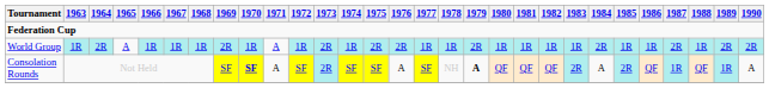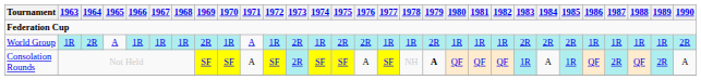World Group | 1983: 1R -> 2R
World Group | 1985: 1R -> 2R
World Group | 1987: 2R -> 1R
World Group | 1989: 2R -> 1R
Consolation Rounds | 1970: bold -> normal
Consolation Rounds | 1983: 2R -> 1R
Consolation Rounds | 1985: 2R -> 1R
Consolation Rounds | 1987: 1R -> 2R
Consolation Rounds | 1989: 1R -> 2R
